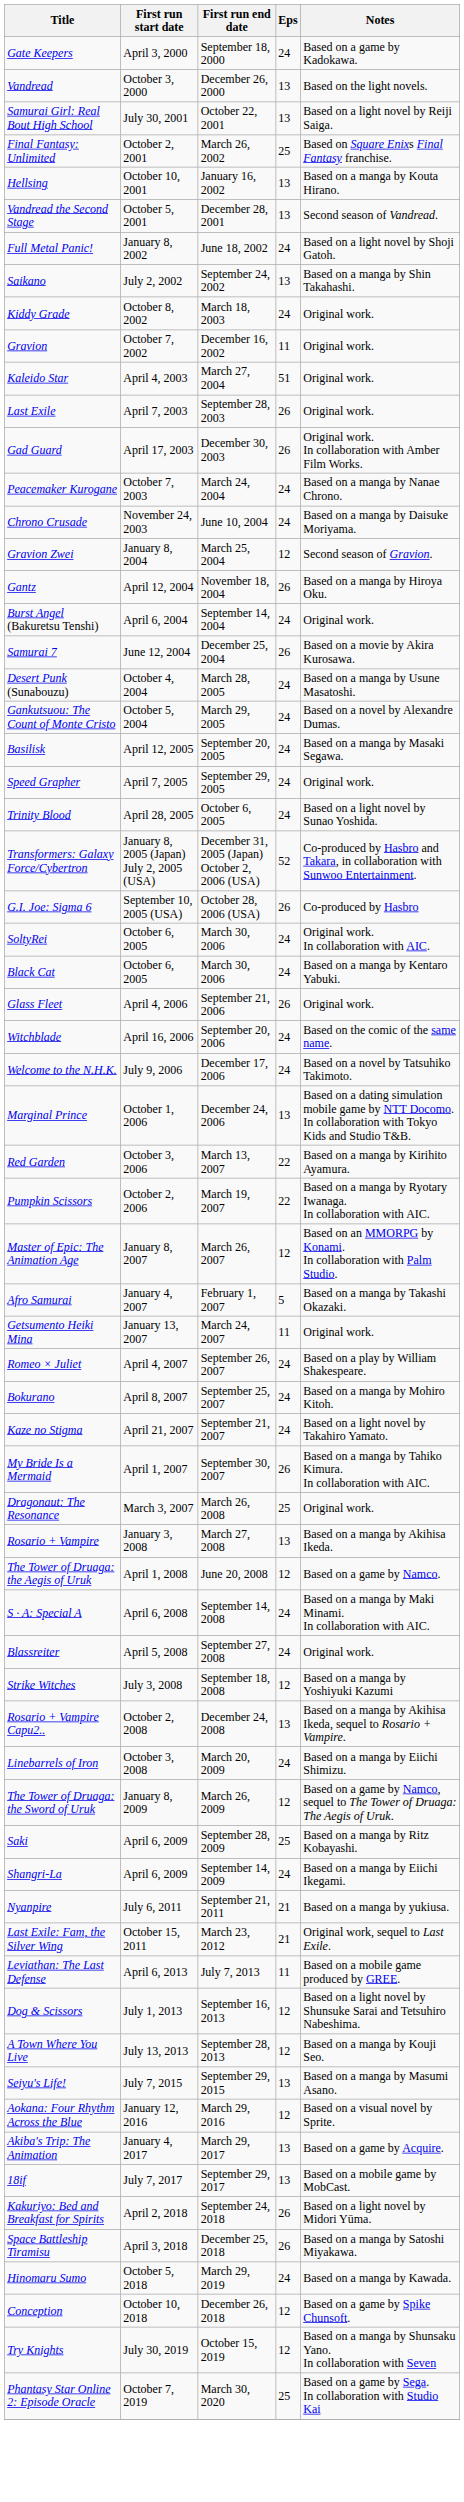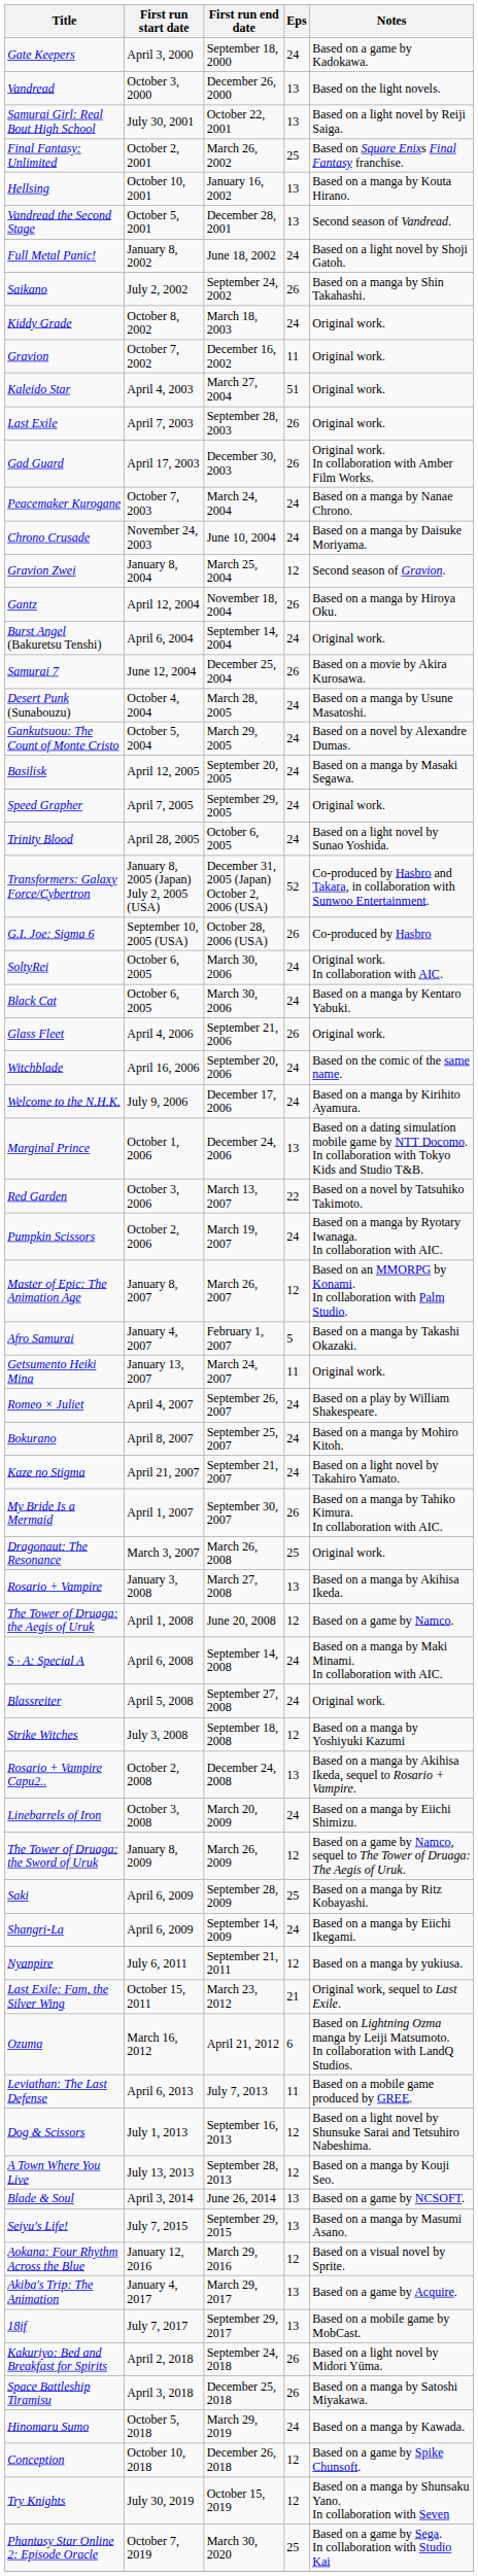Saikano | Eps: 13 -> 26
Welcome to the N.H.K. | Notes: Based on a novel by Tatsuhiko Takimoto. -> Based on a manga by Kirihito Ayamura.
Red Garden | Notes: Based on a manga by Kirihito Ayamura. -> Based on a novel by Tatsuhiko Takimoto.
Pumpkin Scissors | Eps: 22 -> 24
Nyanpire | Eps: 21 -> 12
+ row: Ozuma | March 16, 2012 | April 21, 2012 | 6 | Based on Lightning Ozma manga by Leiji Matsumoto. In collaboration with LandQ Studios.
+ row: Blade & Soul | April 3, 2014 | June 26, 2014 | 13 | Based on a game by NCSOFT.
